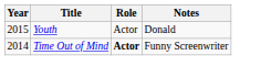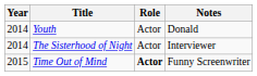Youth | Year: 2015 -> 2014
+ row: 2014 | The Sisterhood of Night | Actor | Interviewer
Time Out of Mind | Year: 2014 -> 2015
